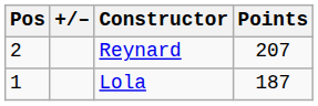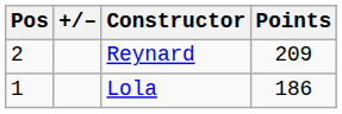Reynard | Points: 207 -> 209
Lola | Points: 187 -> 186
